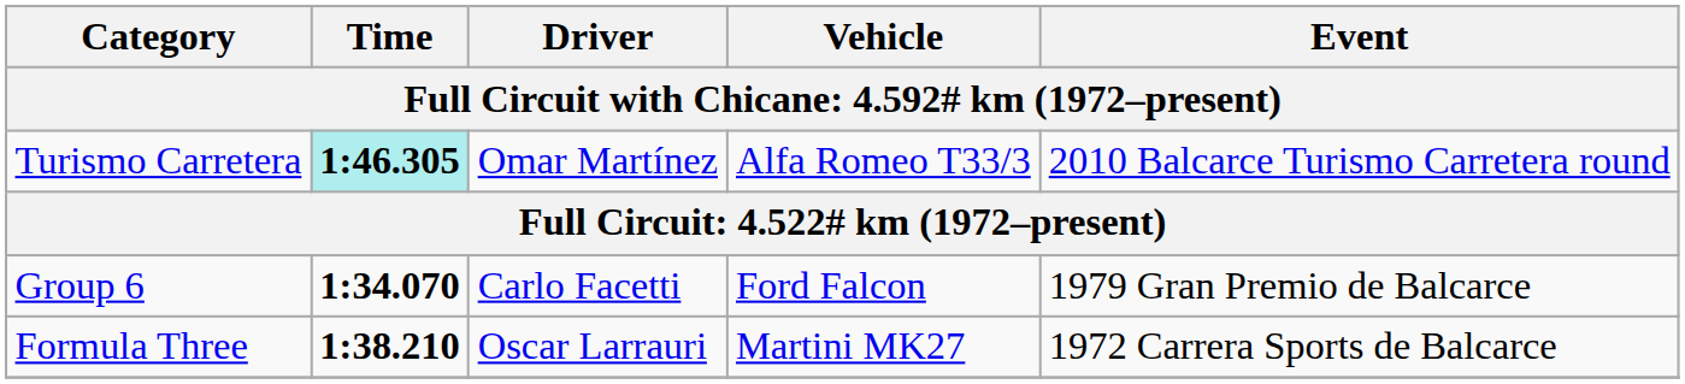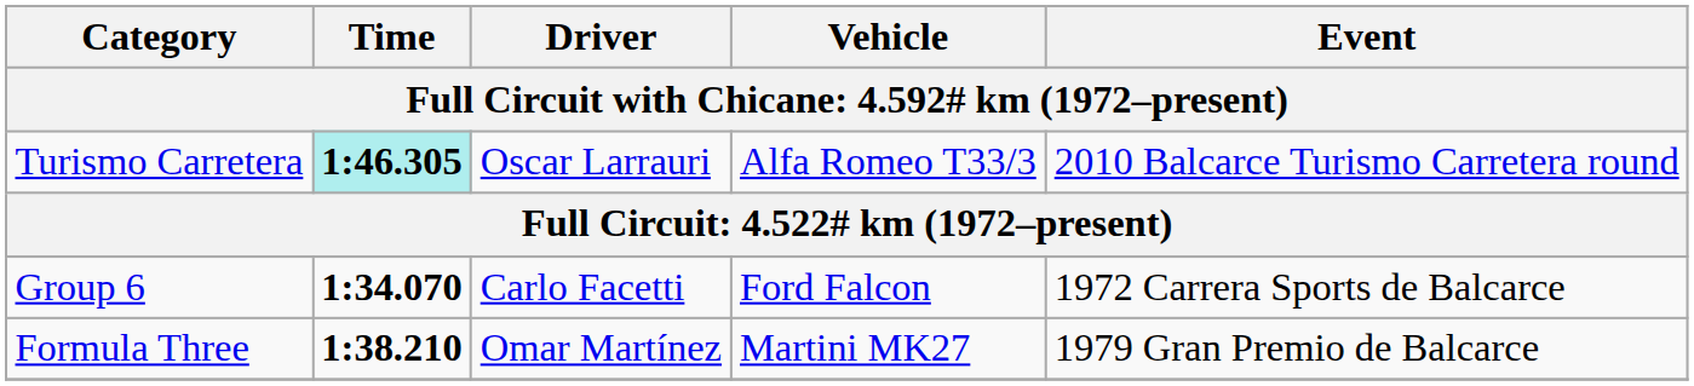Turismo Carretera | Driver: Omar Martínez -> Oscar Larrauri
Group 6 | Event: 1979 Gran Premio de Balcarce -> 1972 Carrera Sports de Balcarce
Formula Three | Driver: Oscar Larrauri -> Omar Martínez
Formula Three | Event: 1972 Carrera Sports de Balcarce -> 1979 Gran Premio de Balcarce
